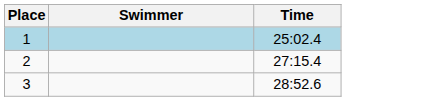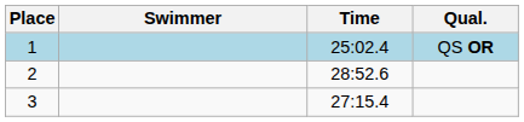+ column: Qual. | QS OR
2 | Time: 27:15.4 -> 28:52.6
3 | Time: 28:52.6 -> 27:15.4
